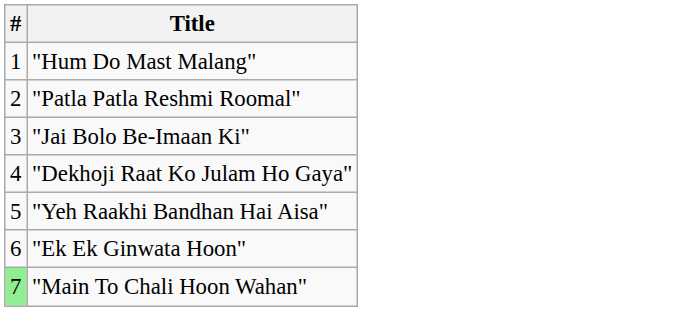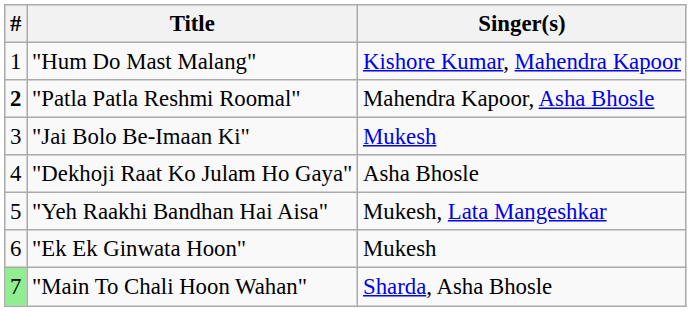+ column: Singer(s) | Kishore Kumar, Mahendra Kapoor | Mahendra Kapoor, Asha Bhosle | Mukesh | Asha Bhosle | Mukesh, Lata Mangeshkar | Mukesh | Sharda, Asha Bhosle
"Patla Patla Reshmi Roomal" | #: normal -> bold
